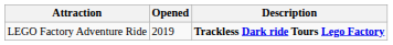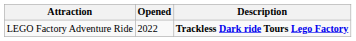LEGO Factory Adventure Ride | Opened: 2019 -> 2022
